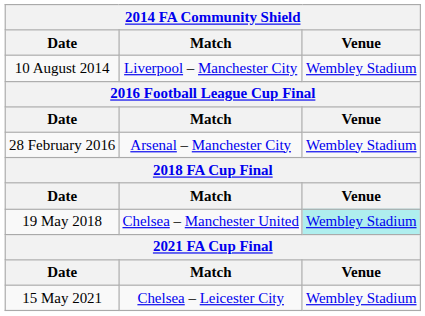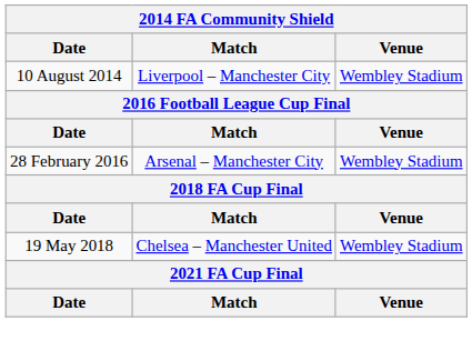19 May 2018 | Venue: paleturquoise background -> no background
- row: 15 May 2021 | Chelsea – Leicester City | Wembley Stadium
